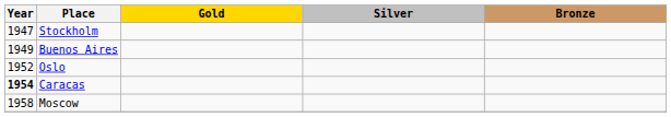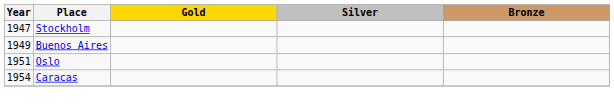Oslo | Year: 1952 -> 1951
Caracas | Year: bold -> normal
- row: 1958 | Moscow
